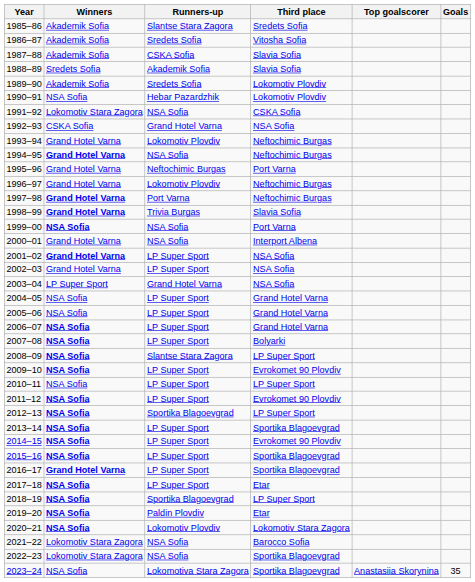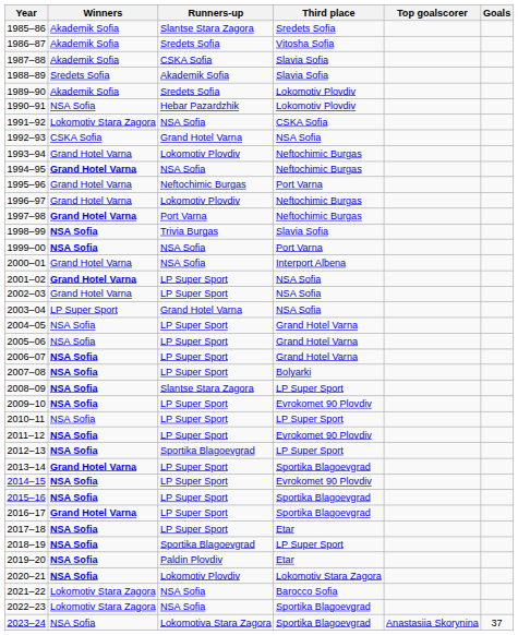1998–99 | Winners: Grand Hotel Varna -> NSA Sofia
2013–14 | Winners: NSA Sofia -> Grand Hotel Varna
2023–24 | Goals: 35 -> 37
